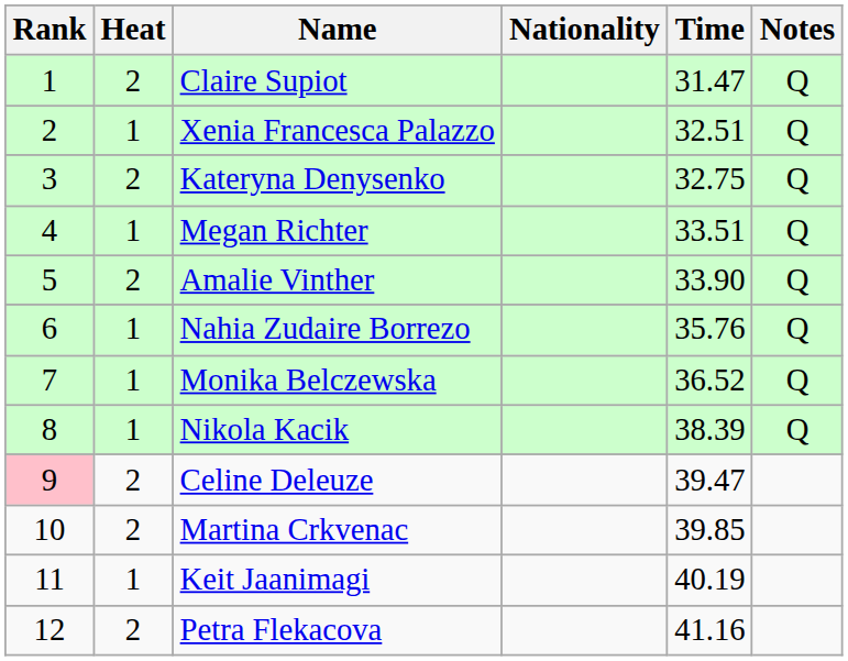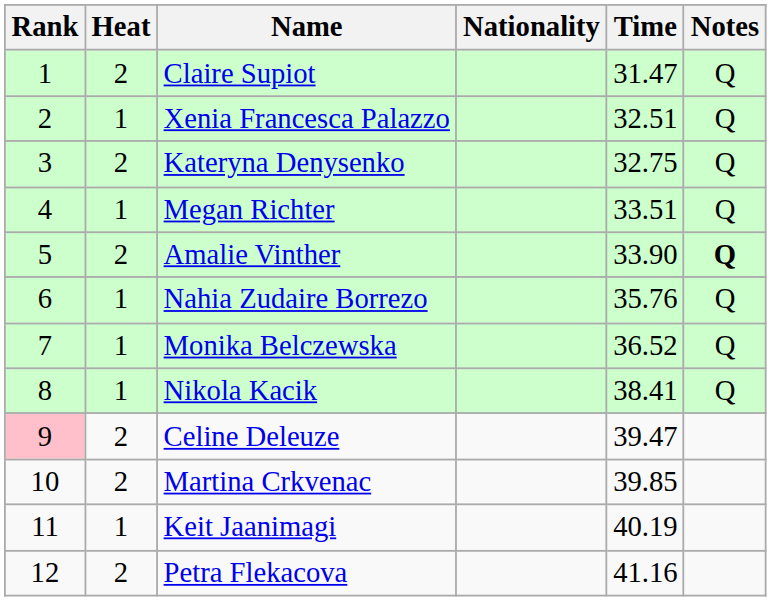Amalie Vinther | Notes: normal -> bold
Nikola Kacik | Time: 38.39 -> 38.41
